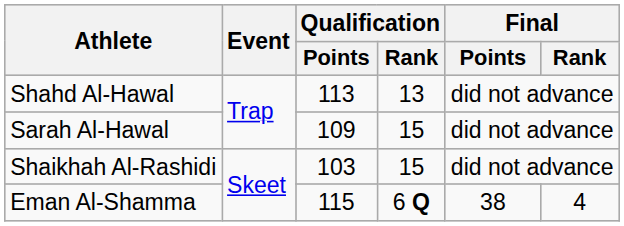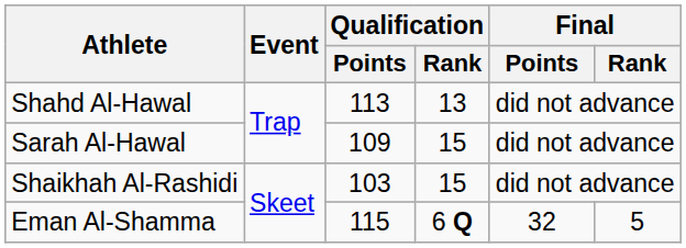Eman Al-Shamma | Final / Points: 38 -> 32
Eman Al-Shamma | Final / Rank: 4 -> 5
